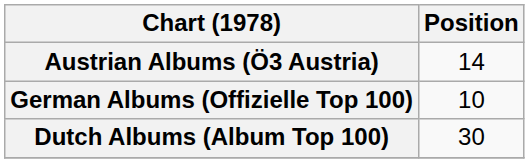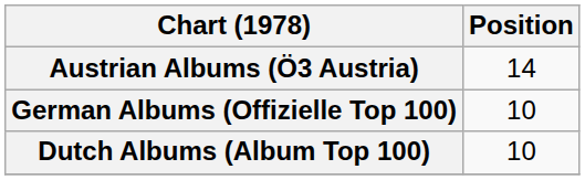Dutch Albums (Album Top 100) | Position: 30 -> 10
